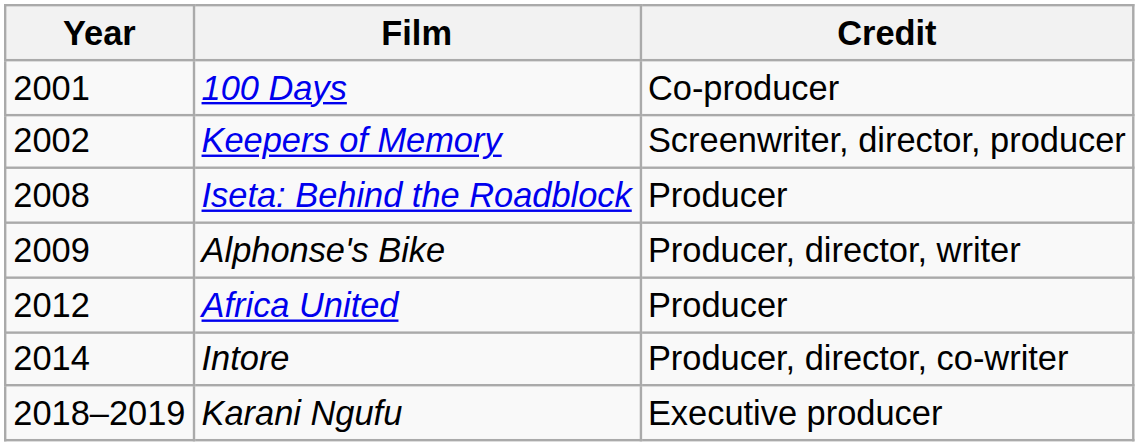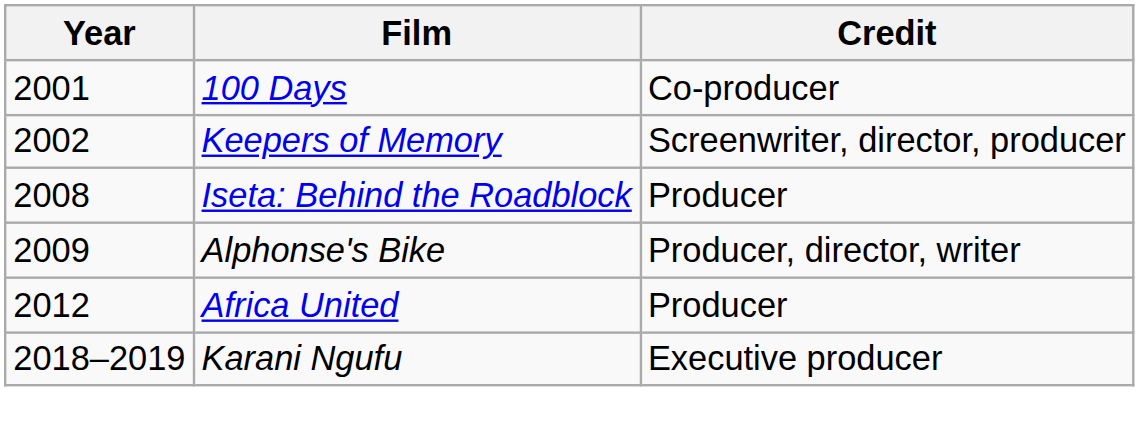- row: 2014 | Intore | Producer, director, co-writer
